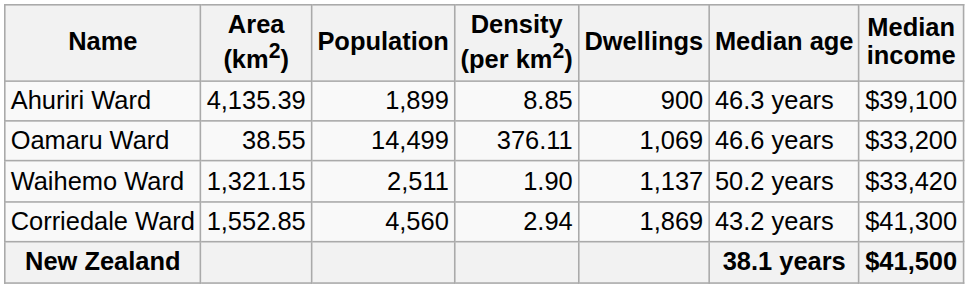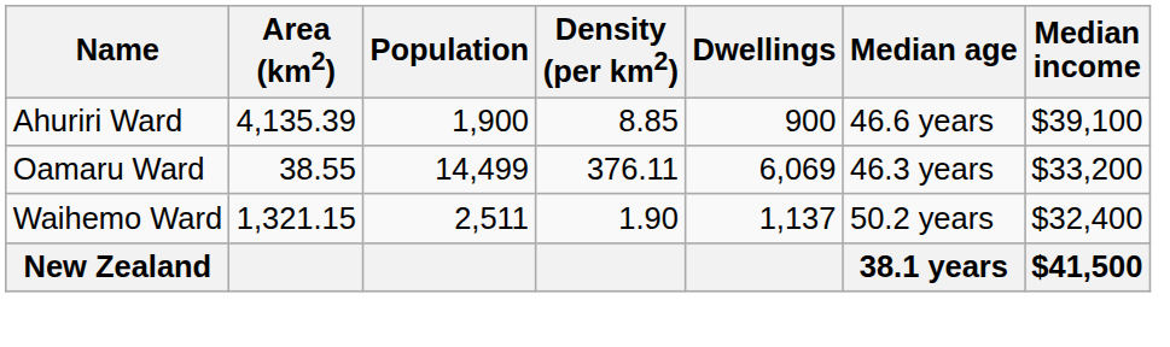Ahuriri Ward | Population: 1,899 -> 1,900
Ahuriri Ward | Median age: 46.3 years -> 46.6 years
Oamaru Ward | Dwellings: 1,069 -> 6,069
Oamaru Ward | Median age: 46.6 years -> 46.3 years
Waihemo Ward | Median income: $33,420 -> $32,400
- row: Corriedale Ward | 1,552.85 | 4,560 | 2.94 | 1,869 | 43.2 years | $41,300
